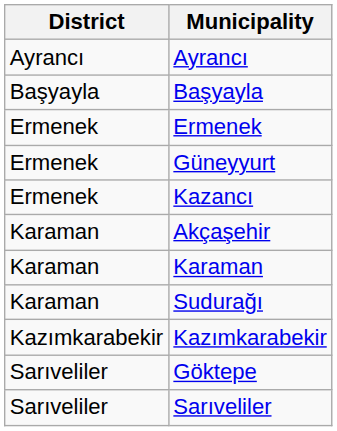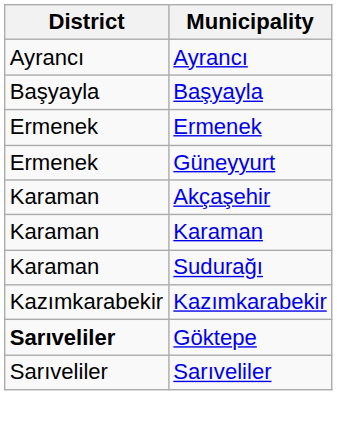- row: Ermenek | Kazancı
Göktepe | District: normal -> bold
